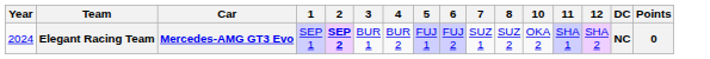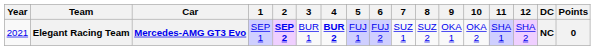+ column: 9 | OKA 1
Elegant Racing Team | Year: 2024 -> 2021
Elegant Racing Team | 4: normal -> bold
